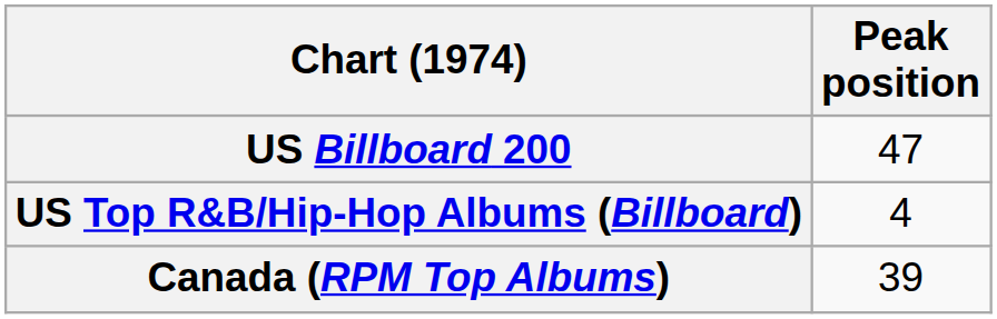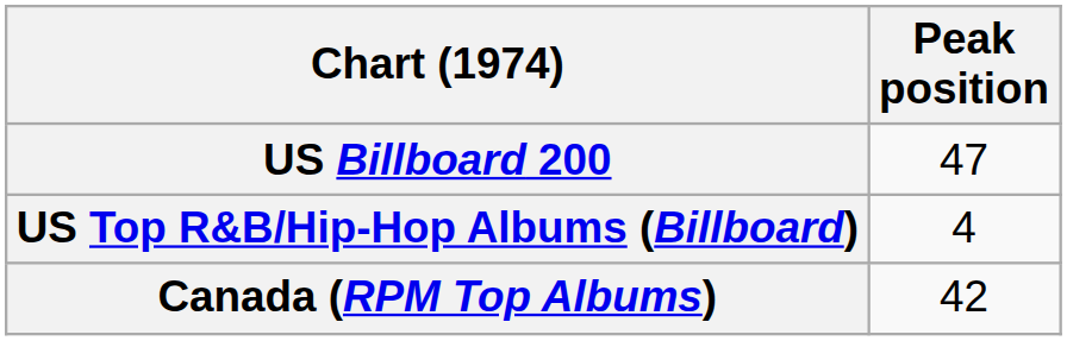Canada (RPM Top Albums) | Peak position: 39 -> 42
